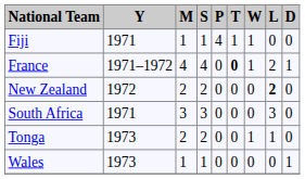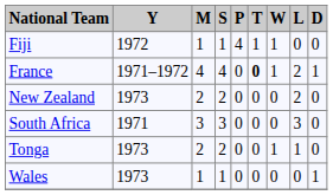Fiji | Y: 1971 -> 1972
New Zealand | Y: 1972 -> 1973
New Zealand | L: bold -> normal
